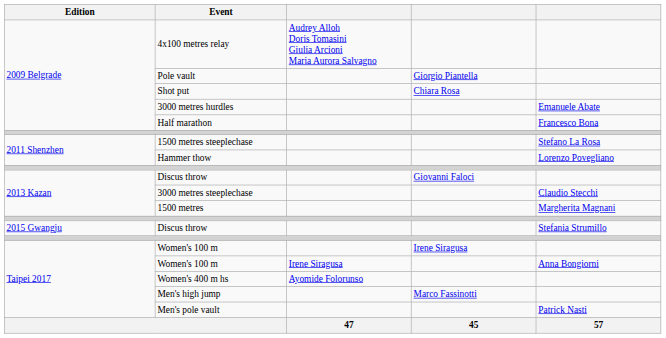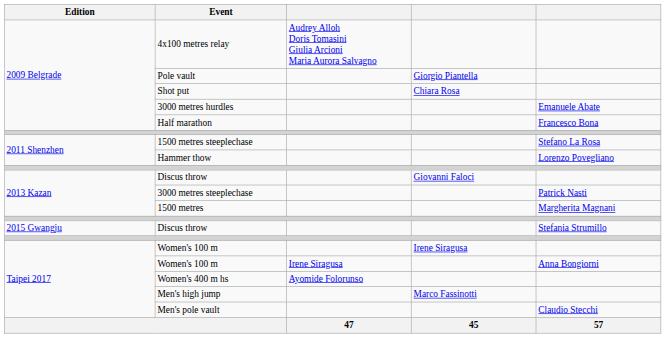3000 metres steeplechase | column 5: Claudio Stecchi -> Patrick Nasti
Men's pole vault | column 5: Patrick Nasti -> Claudio Stecchi
